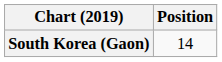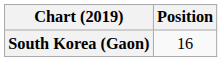South Korea (Gaon) | Position: 14 -> 16
